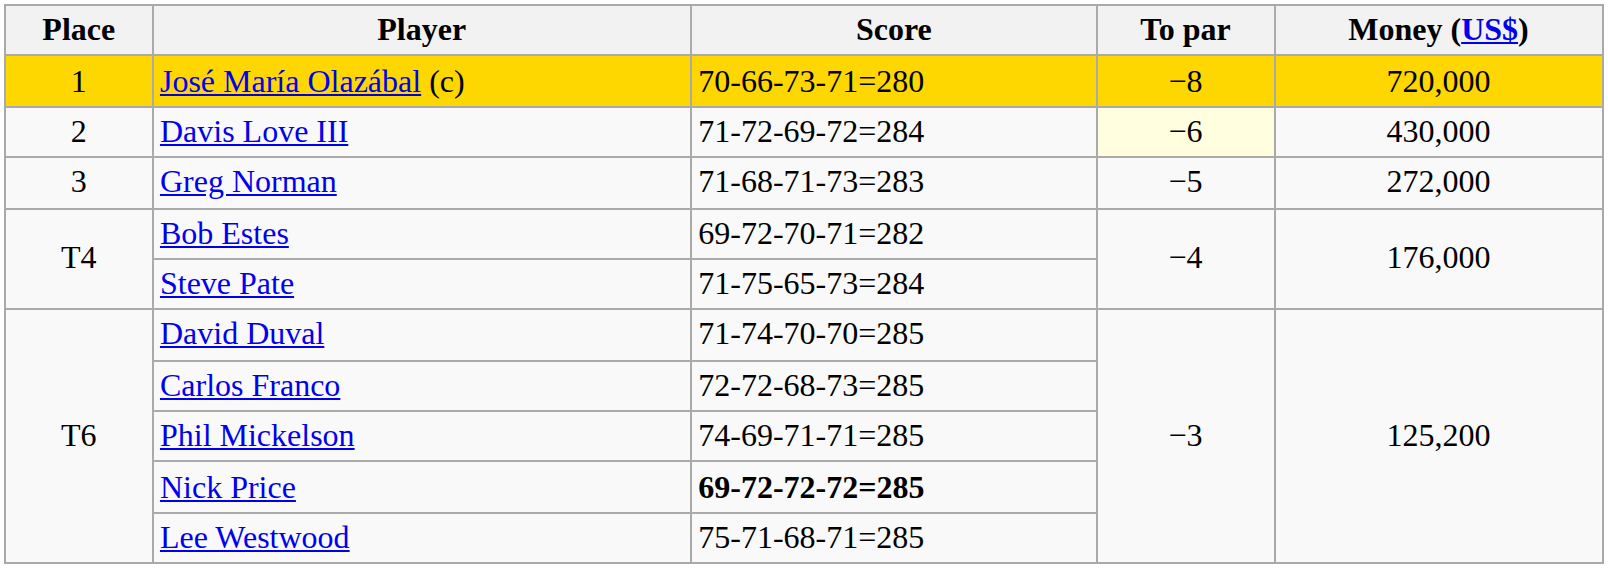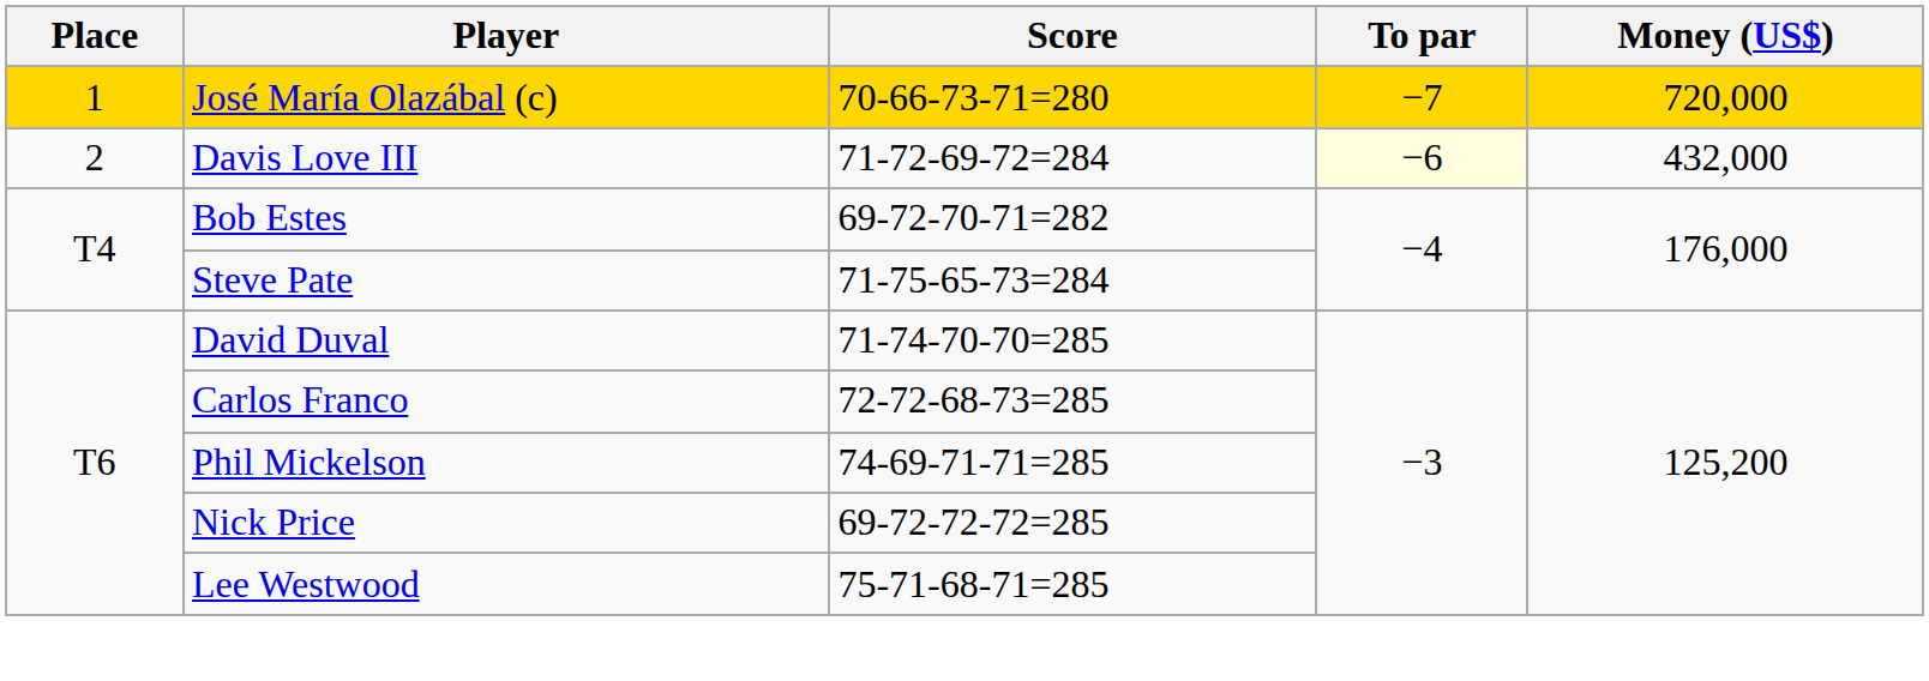José María Olazábal (c) | To par: −8 -> −7
Davis Love III | Money (US$): 430,000 -> 432,000
- row: 3 | Greg Norman | 71-68-71-73=283 | −5 | 272,000
Nick Price | Score: bold -> normal
